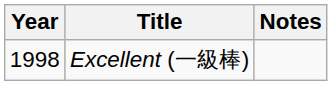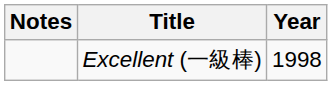columns swapped: Year <-> Notes
